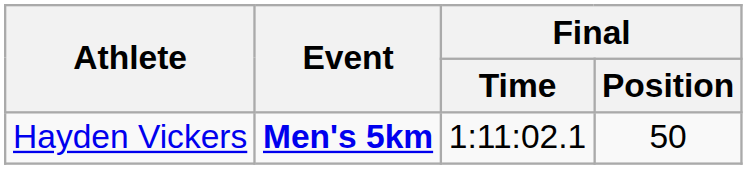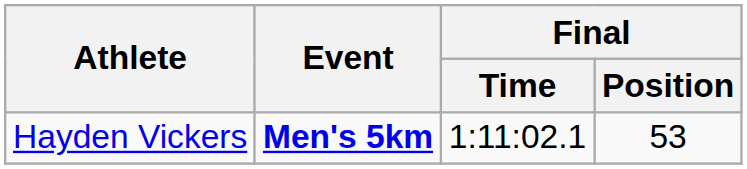Hayden Vickers | Final / Position: 50 -> 53
